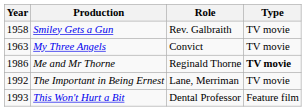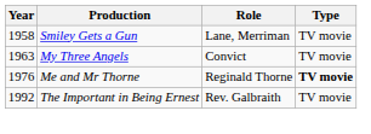Smiley Gets a Gun | Role: Rev. Galbraith -> Lane, Merriman
Me and Mr Thorne | Year: 1986 -> 1976
The Important in Being Ernest | Role: Lane, Merriman -> Rev. Galbraith
- row: 1993 | This Won't Hurt a Bit | Dental Professor | Feature film
